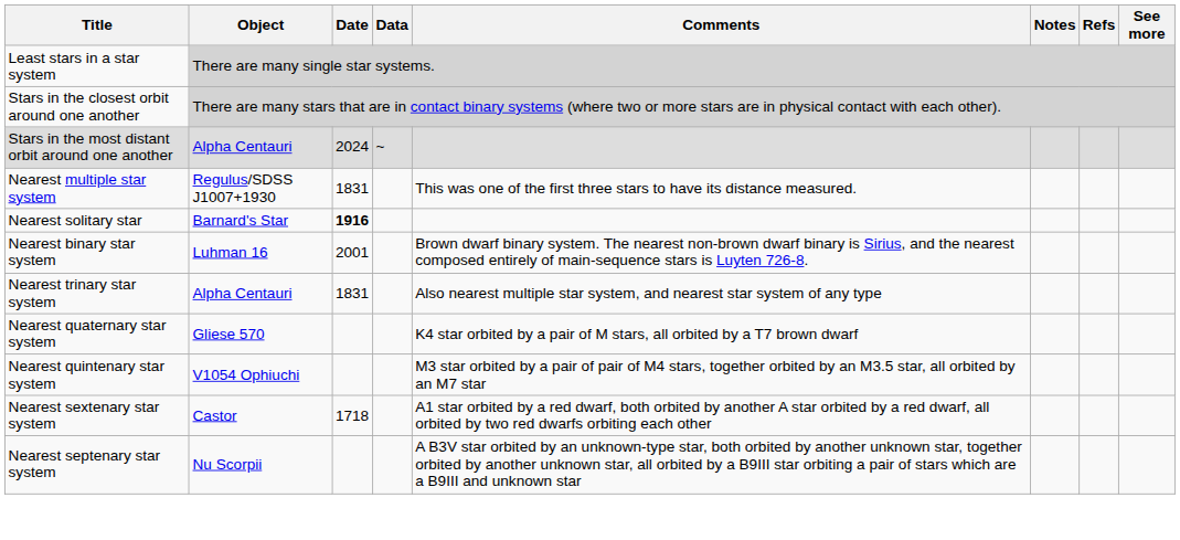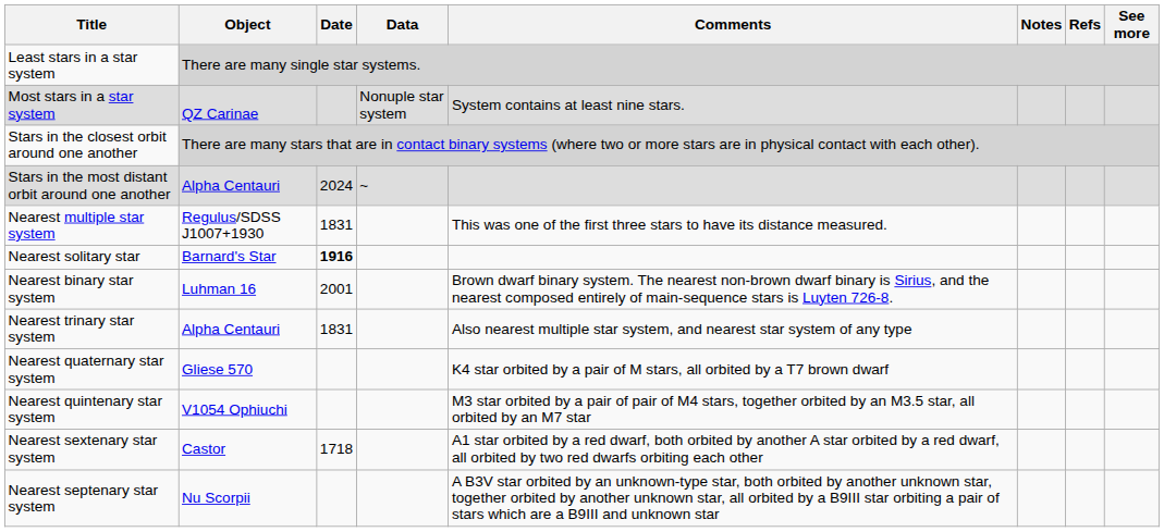+ row: Most stars in a star system | QZ Carinae | Nonuple star system | System contains at least nine stars.
